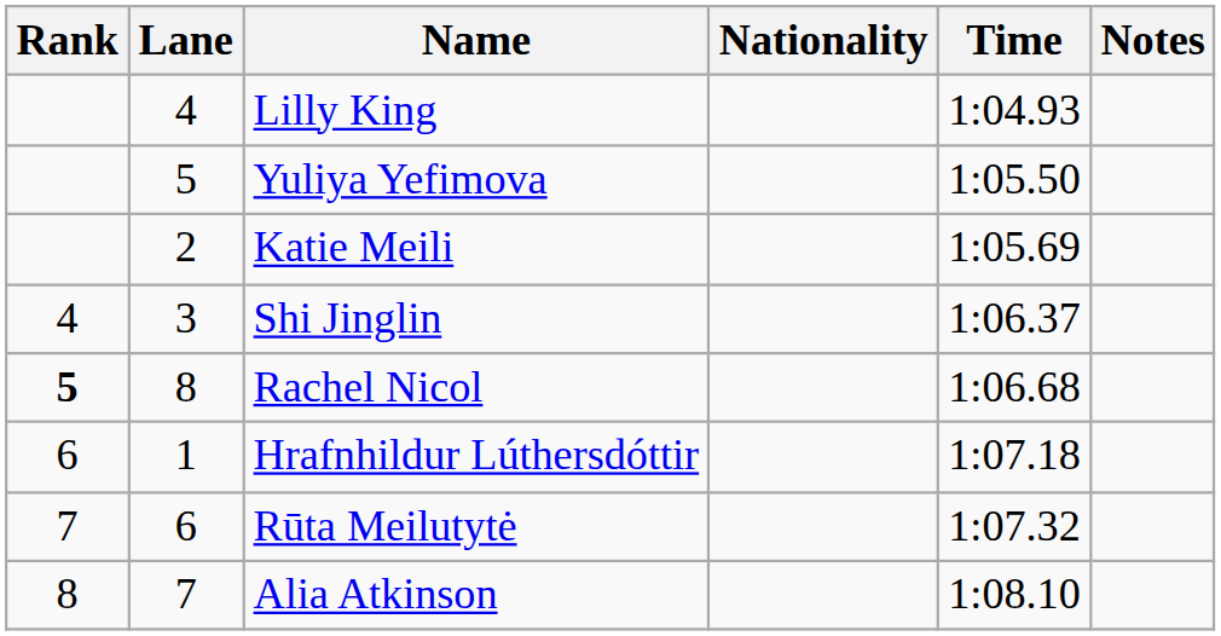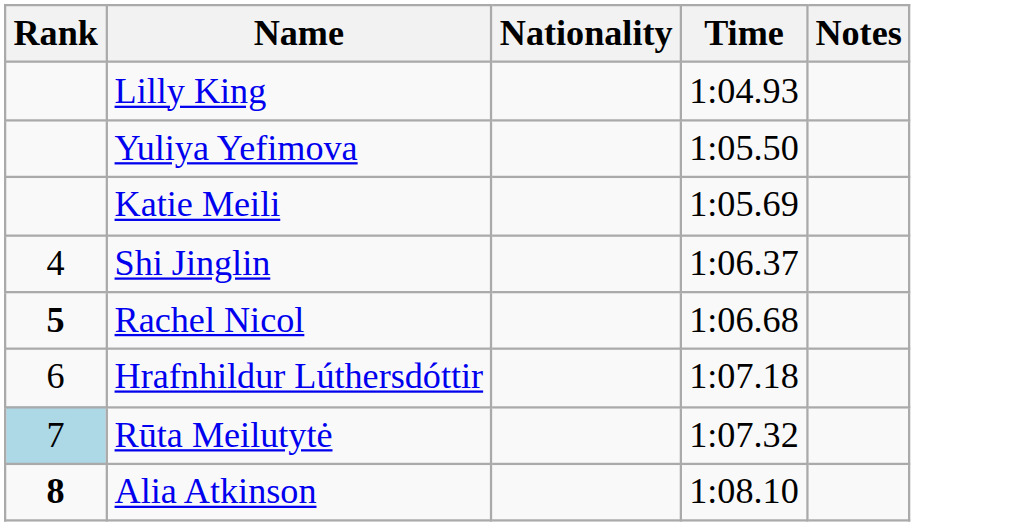- column: Lane | 4 | 5 | 2 | 3 | 8 | 1 | 6 | 7
Rūta Meilutytė | Rank: no background -> lightblue background
Alia Atkinson | Rank: normal -> bold
